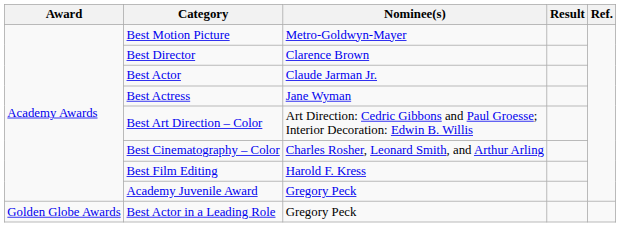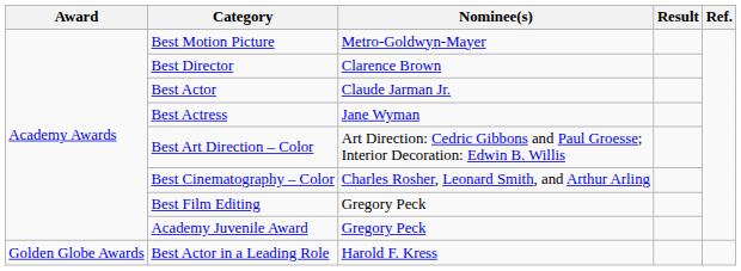Best Film Editing | Nominee(s): Harold F. Kress -> Gregory Peck
Best Actor in a Leading Role | Nominee(s): Gregory Peck -> Harold F. Kress
